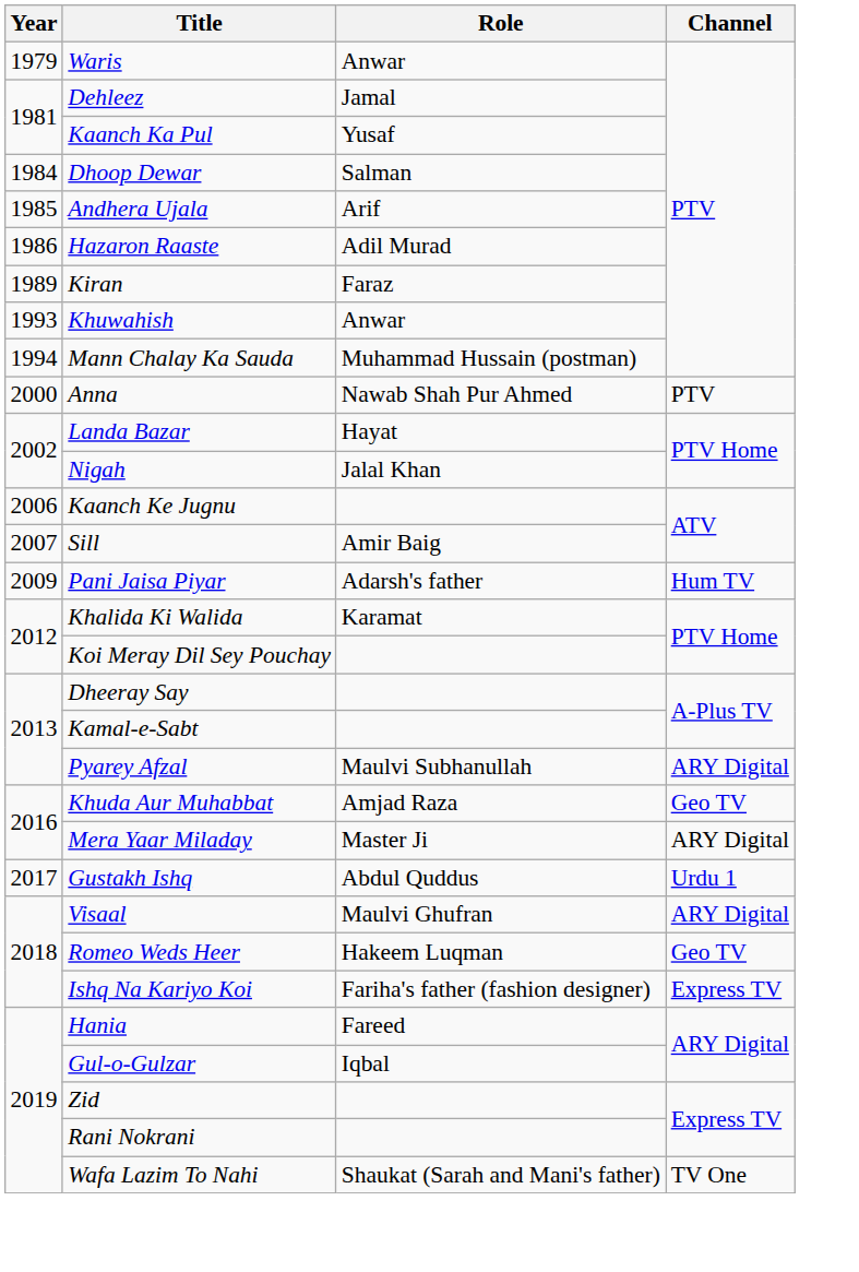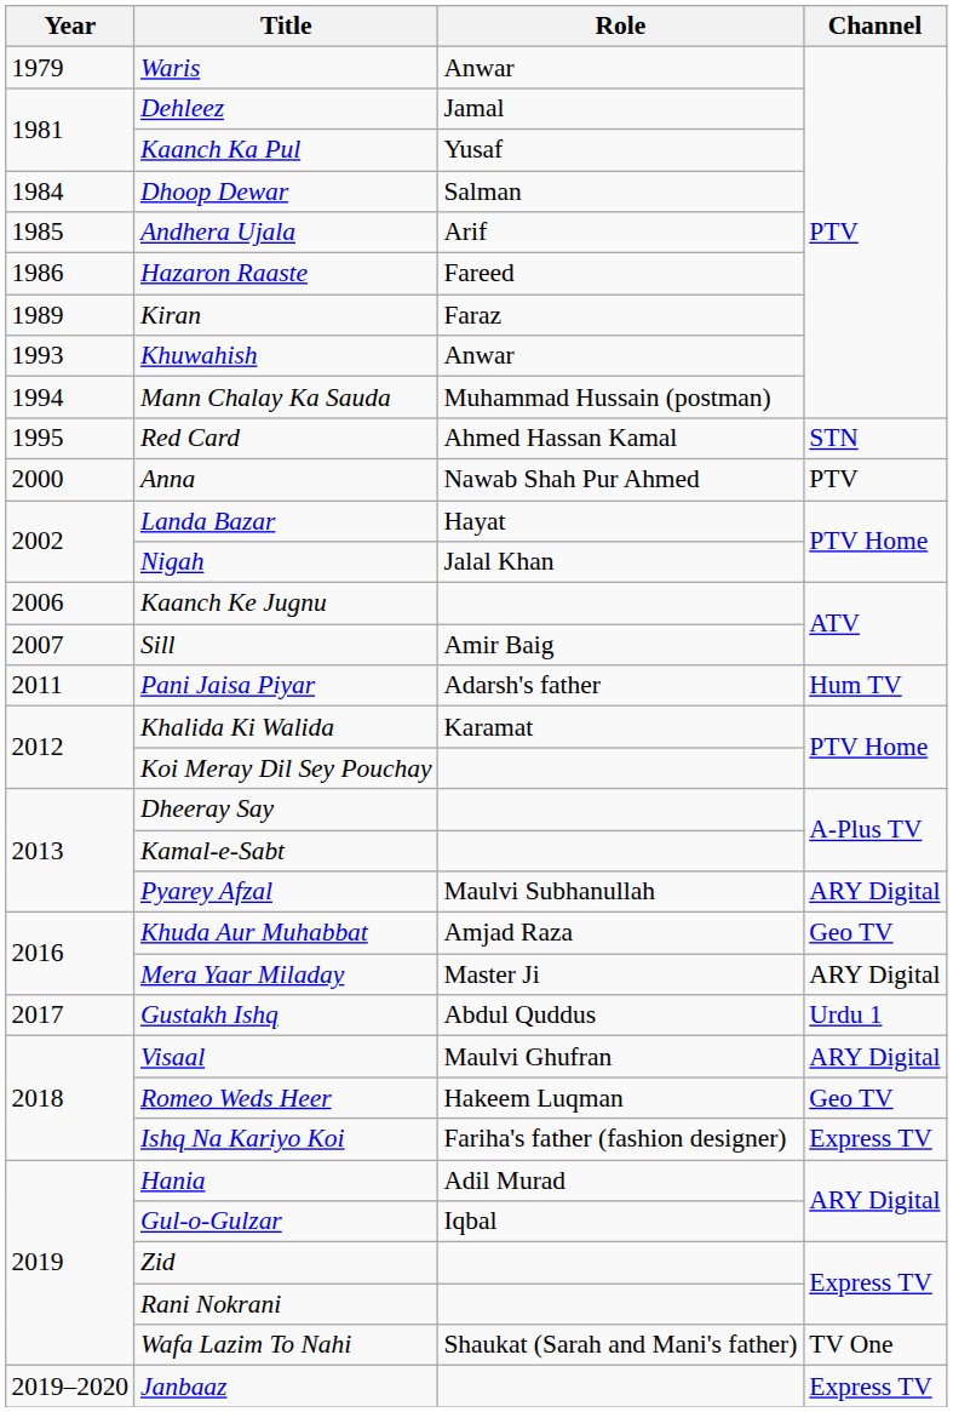Hazaron Raaste | Role: Adil Murad -> Fareed
+ row: 1995 | Red Card | Ahmed Hassan Kamal | STN
Pani Jaisa Piyar | Year: 2009 -> 2011
Hania | Role: Fareed -> Adil Murad
+ row: 2019–2020 | Janbaaz | Express TV
